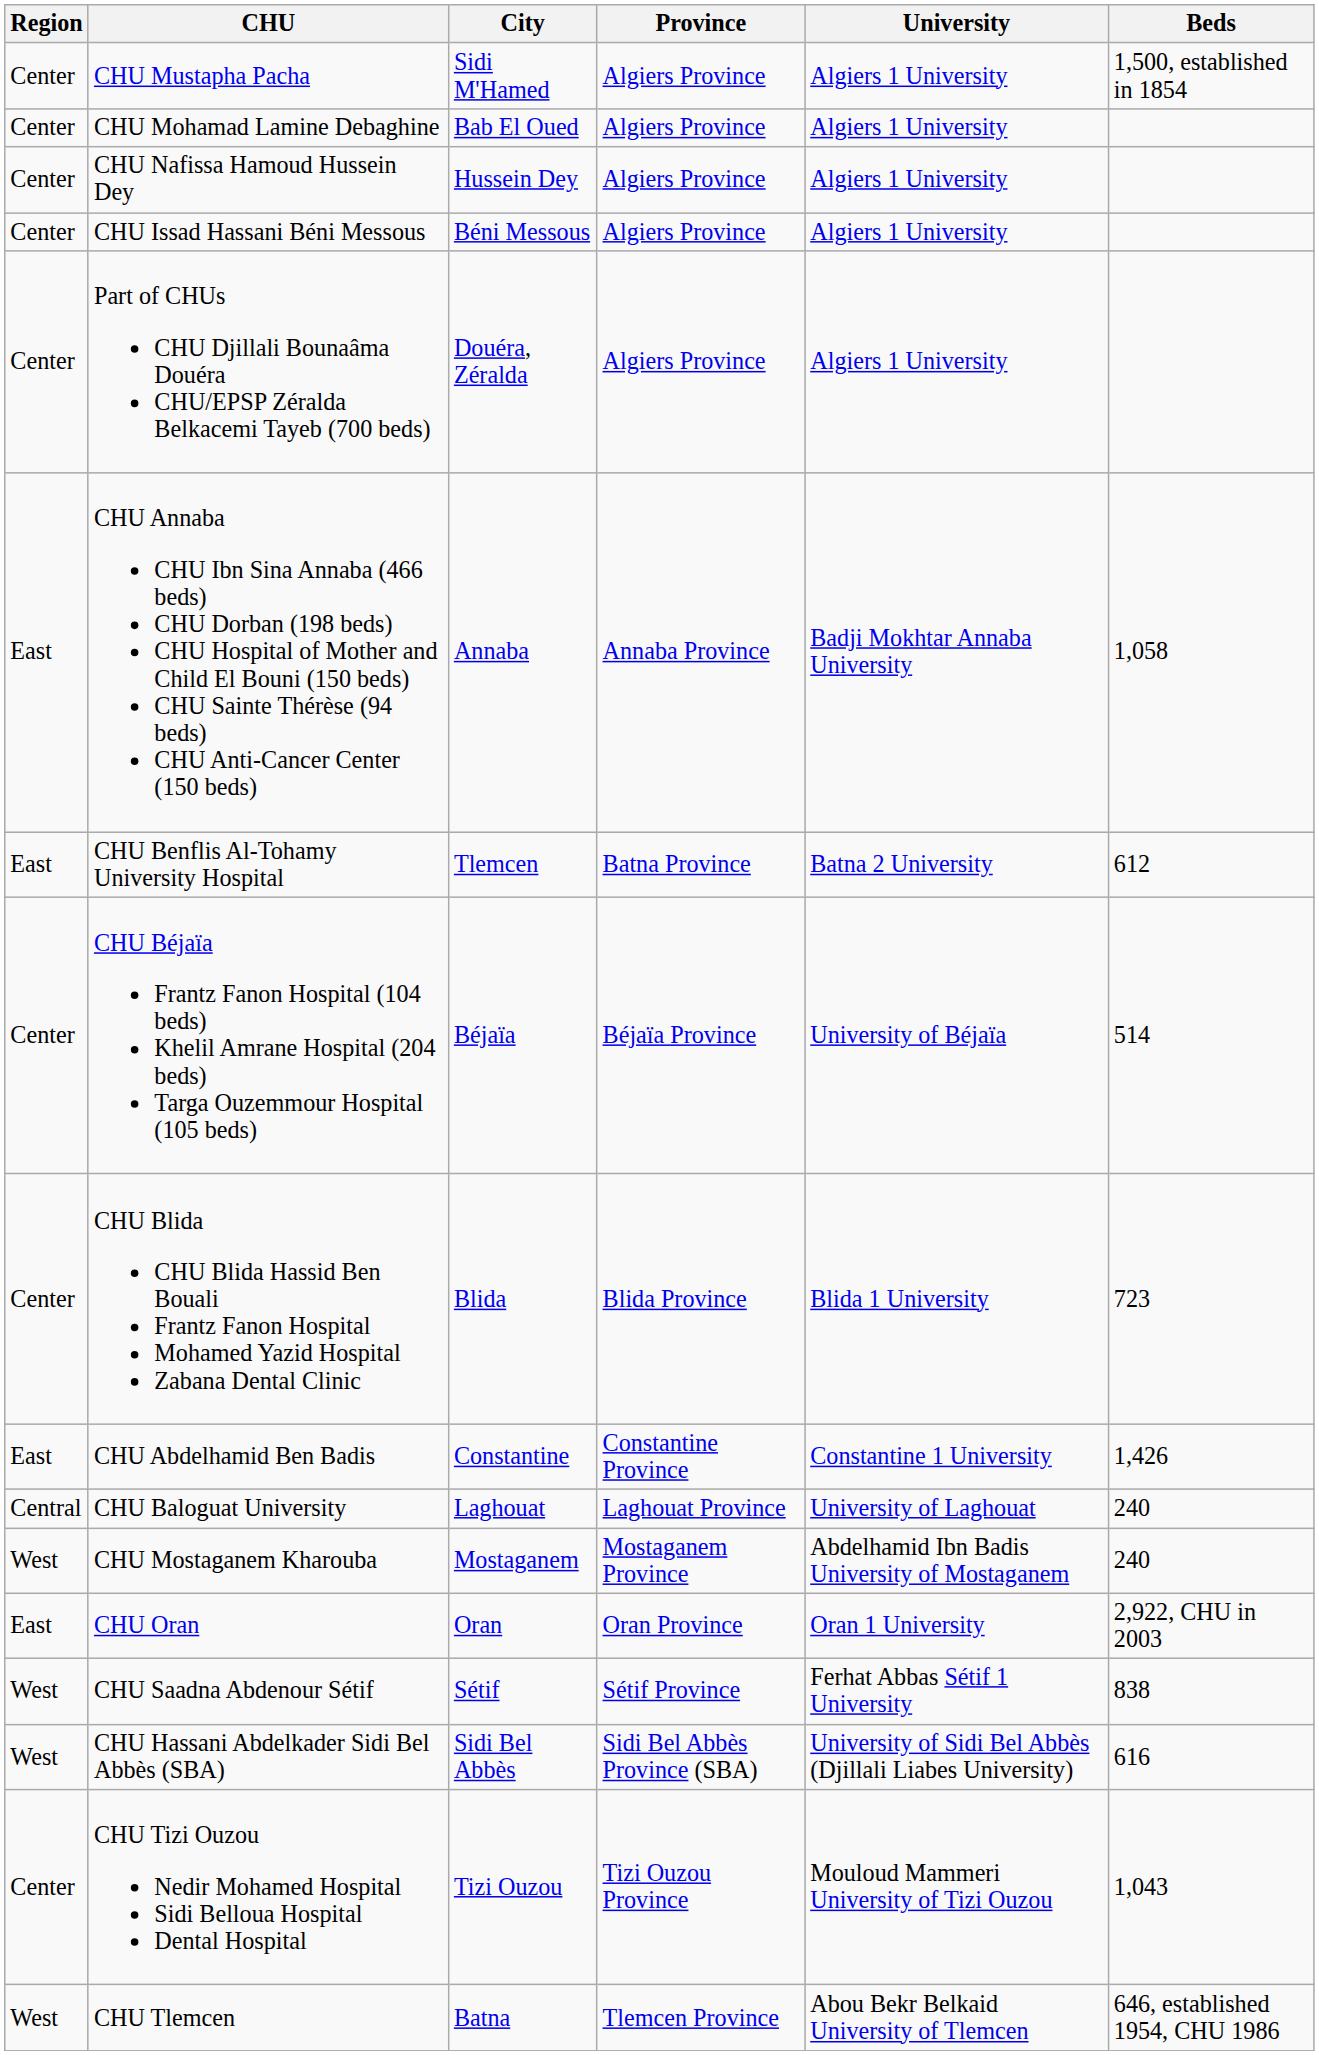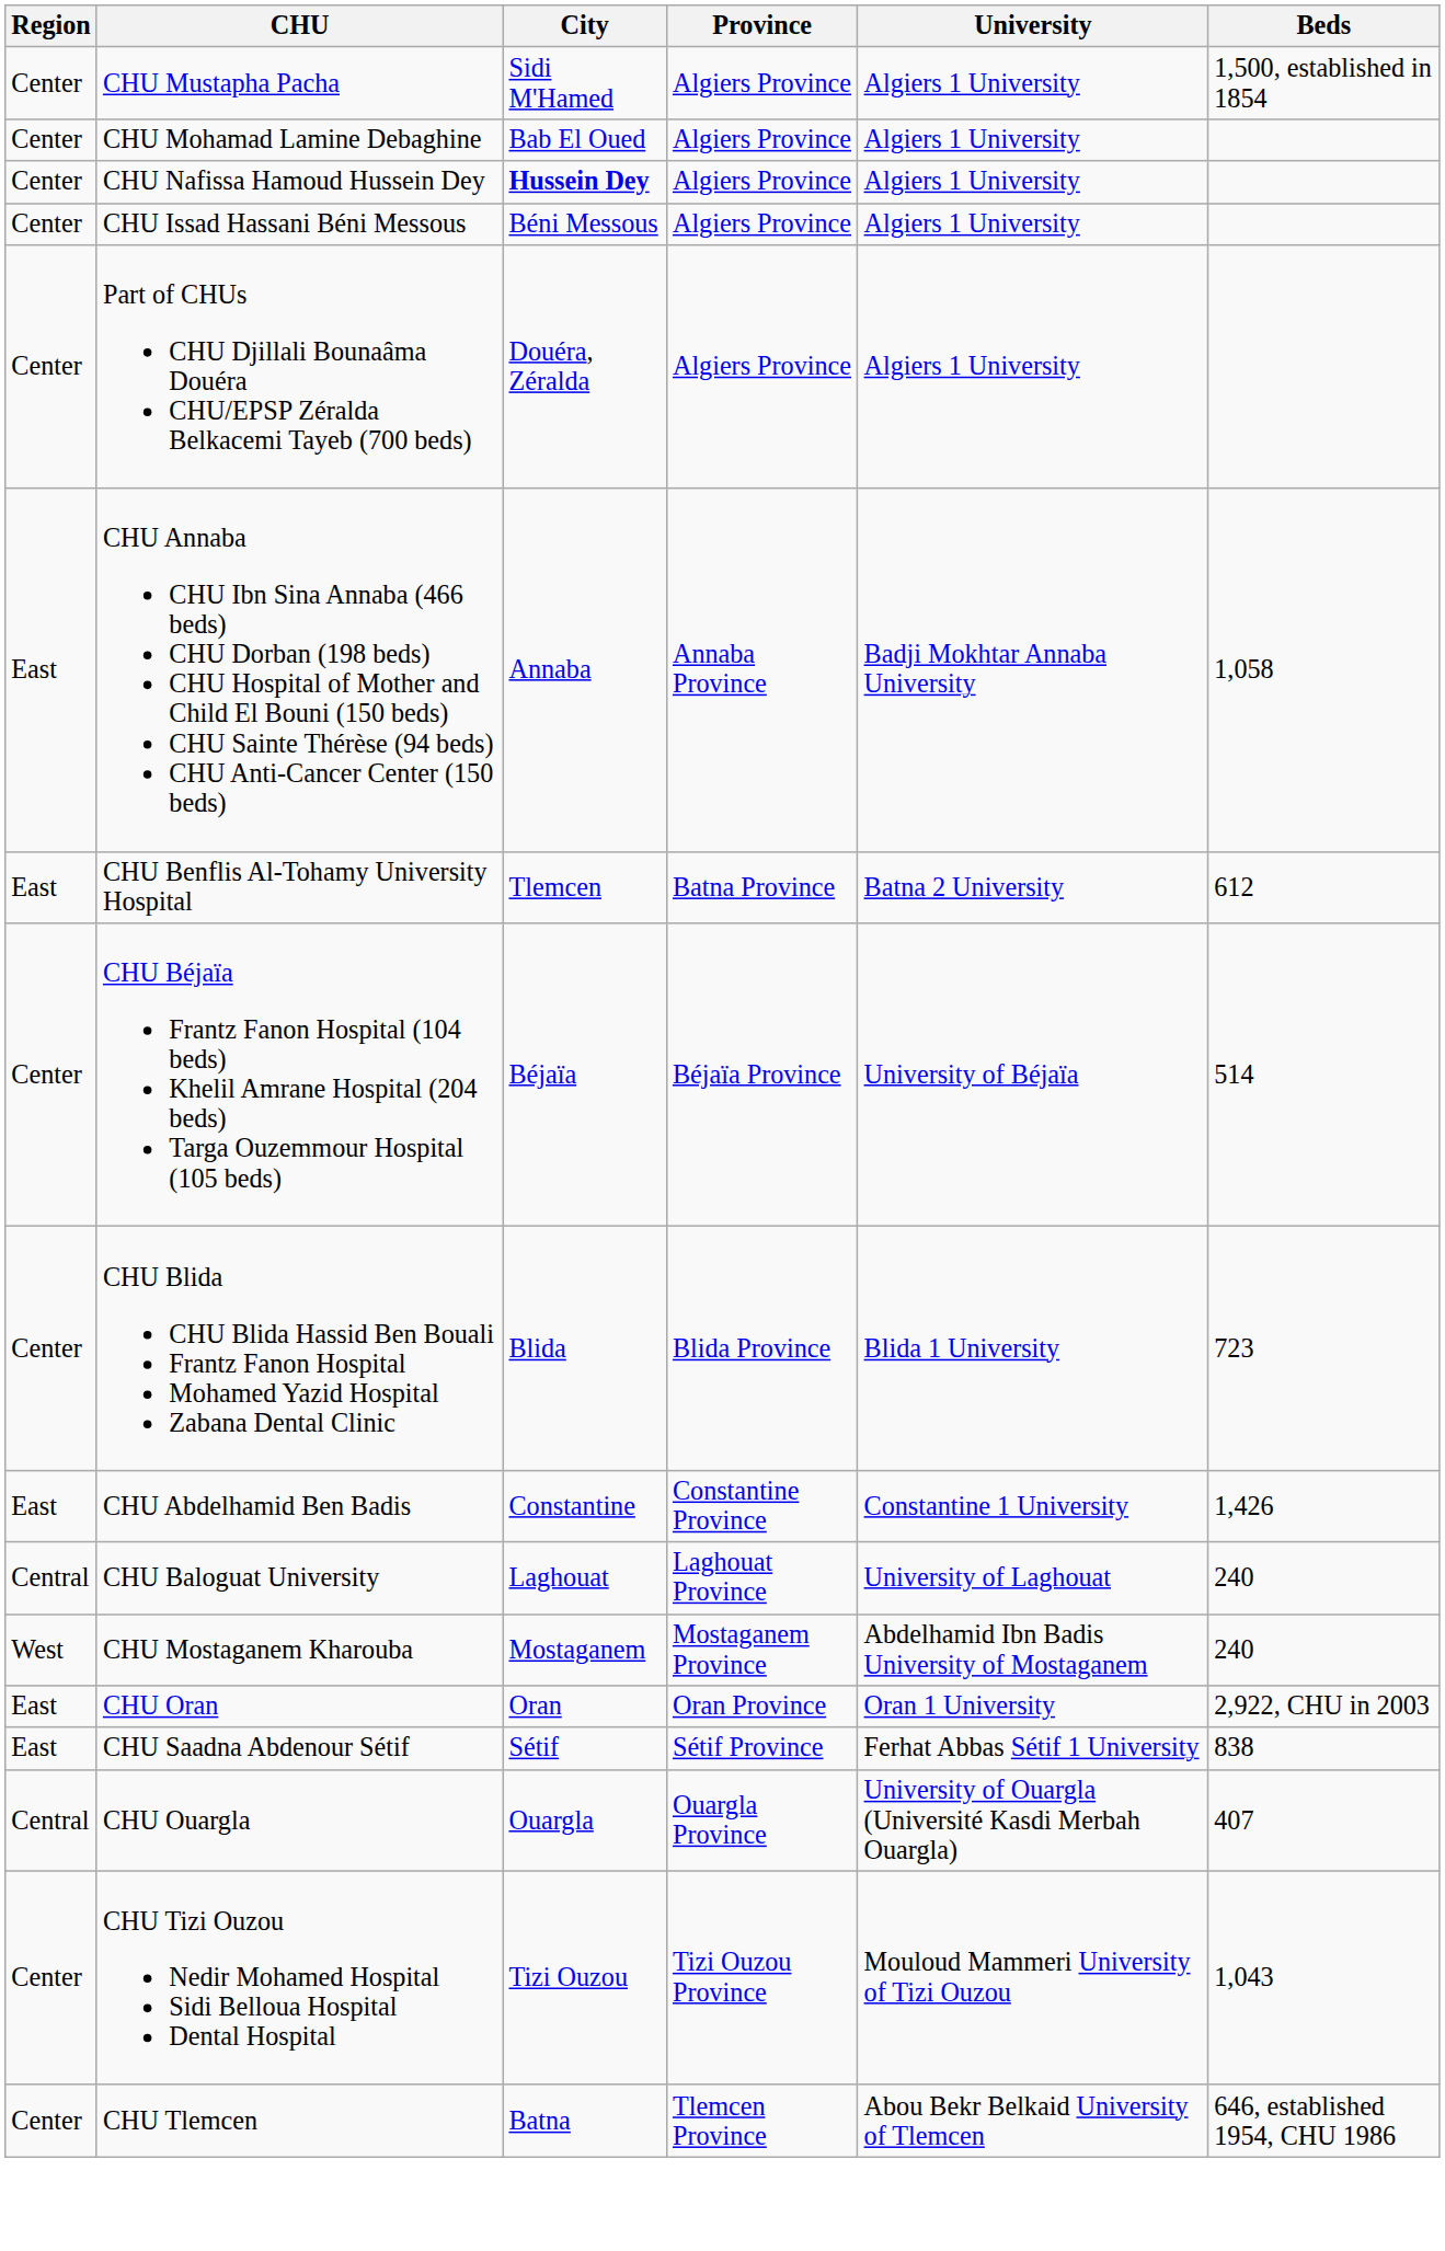CHU Nafissa Hamoud Hussein Dey | City: normal -> bold
CHU Saadna Abdenour Sétif | Region: West -> East
- row: West | CHU Hassani Abdelkader Sidi Bel Abbès (SBA) | Sidi Bel Abbès | Sidi Bel Abbès Province (SBA) | University of Sidi Bel Abbès (Djillali Liabes University) | 616
+ row: Central | CHU Ouargla | Ouargla | Ouargla Province | University of Ouargla (Université Kasdi Merbah Ouargla) | 407
CHU Tlemcen | Region: West -> Center
